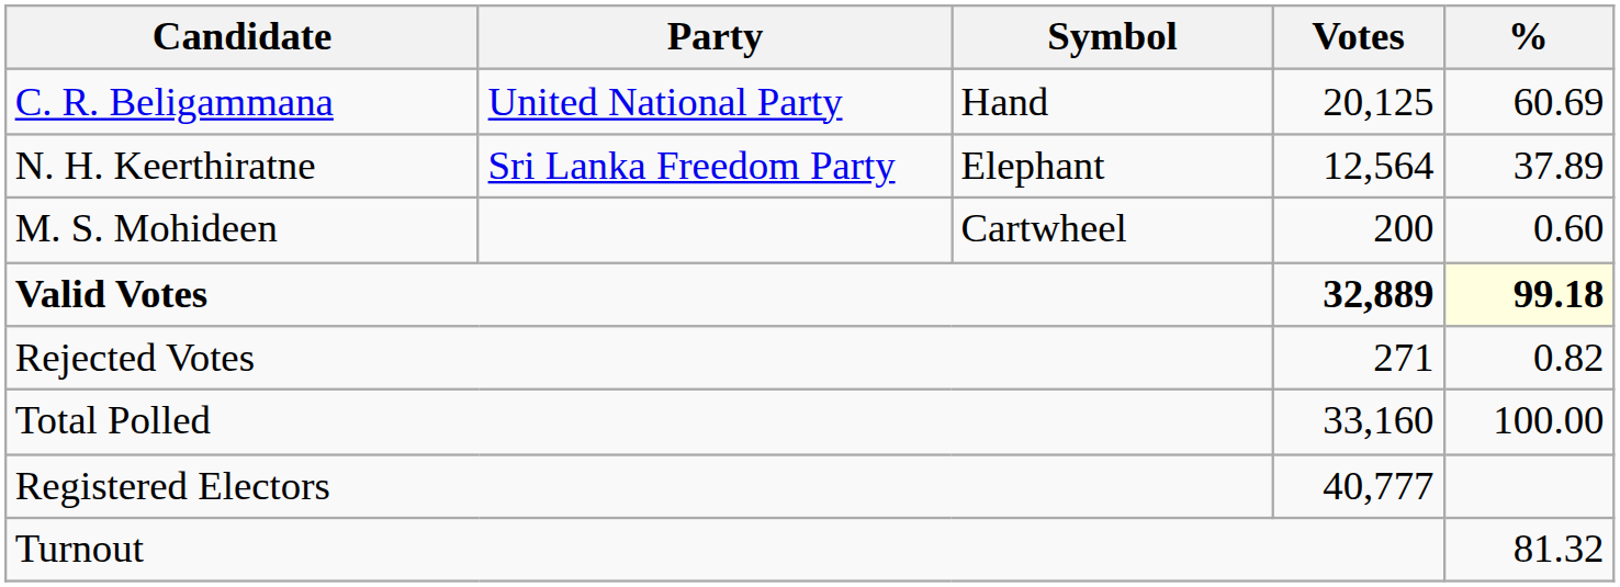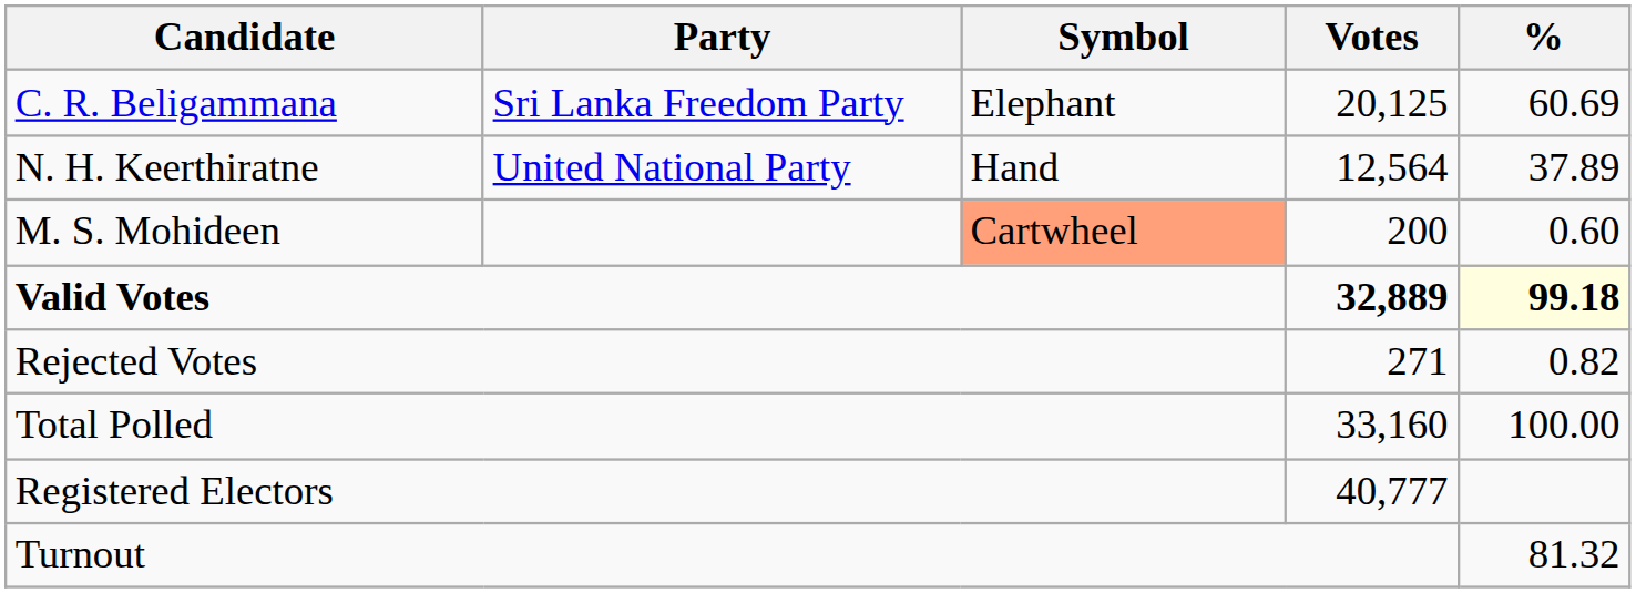C. R. Beligammana | Party: United National Party -> Sri Lanka Freedom Party
C. R. Beligammana | Symbol: Hand -> Elephant
N. H. Keerthiratne | Party: Sri Lanka Freedom Party -> United National Party
N. H. Keerthiratne | Symbol: Elephant -> Hand
M. S. Mohideen | Symbol: no background -> lightsalmon background
